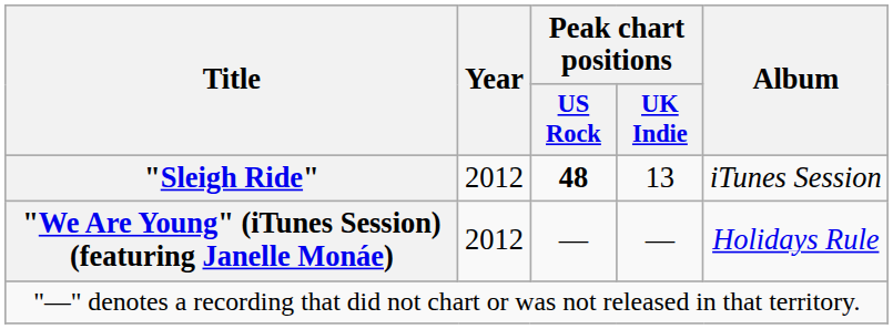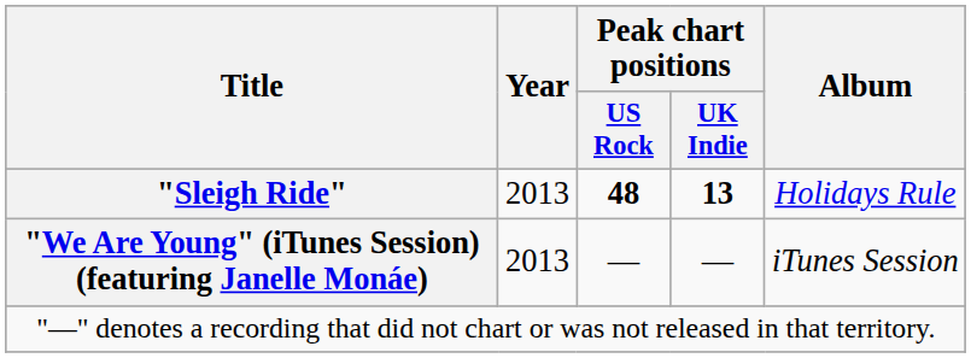"Sleigh Ride" | Year: 2012 -> 2013
"Sleigh Ride" | Peak chart positions / UK Indie: normal -> bold
"Sleigh Ride" | Album: iTunes Session -> Holidays Rule
"We Are Young" (iTunes Session) (featuring Janelle Monáe) | Year: 2012 -> 2013
"We Are Young" (iTunes Session) (featuring Janelle Monáe) | Album: Holidays Rule -> iTunes Session
